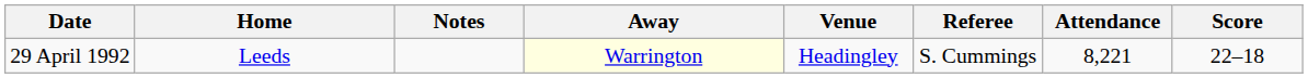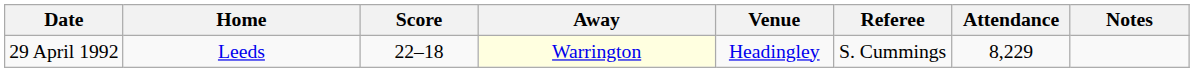columns swapped: Score <-> Notes
29 April 1992 | Attendance: 8,221 -> 8,229
